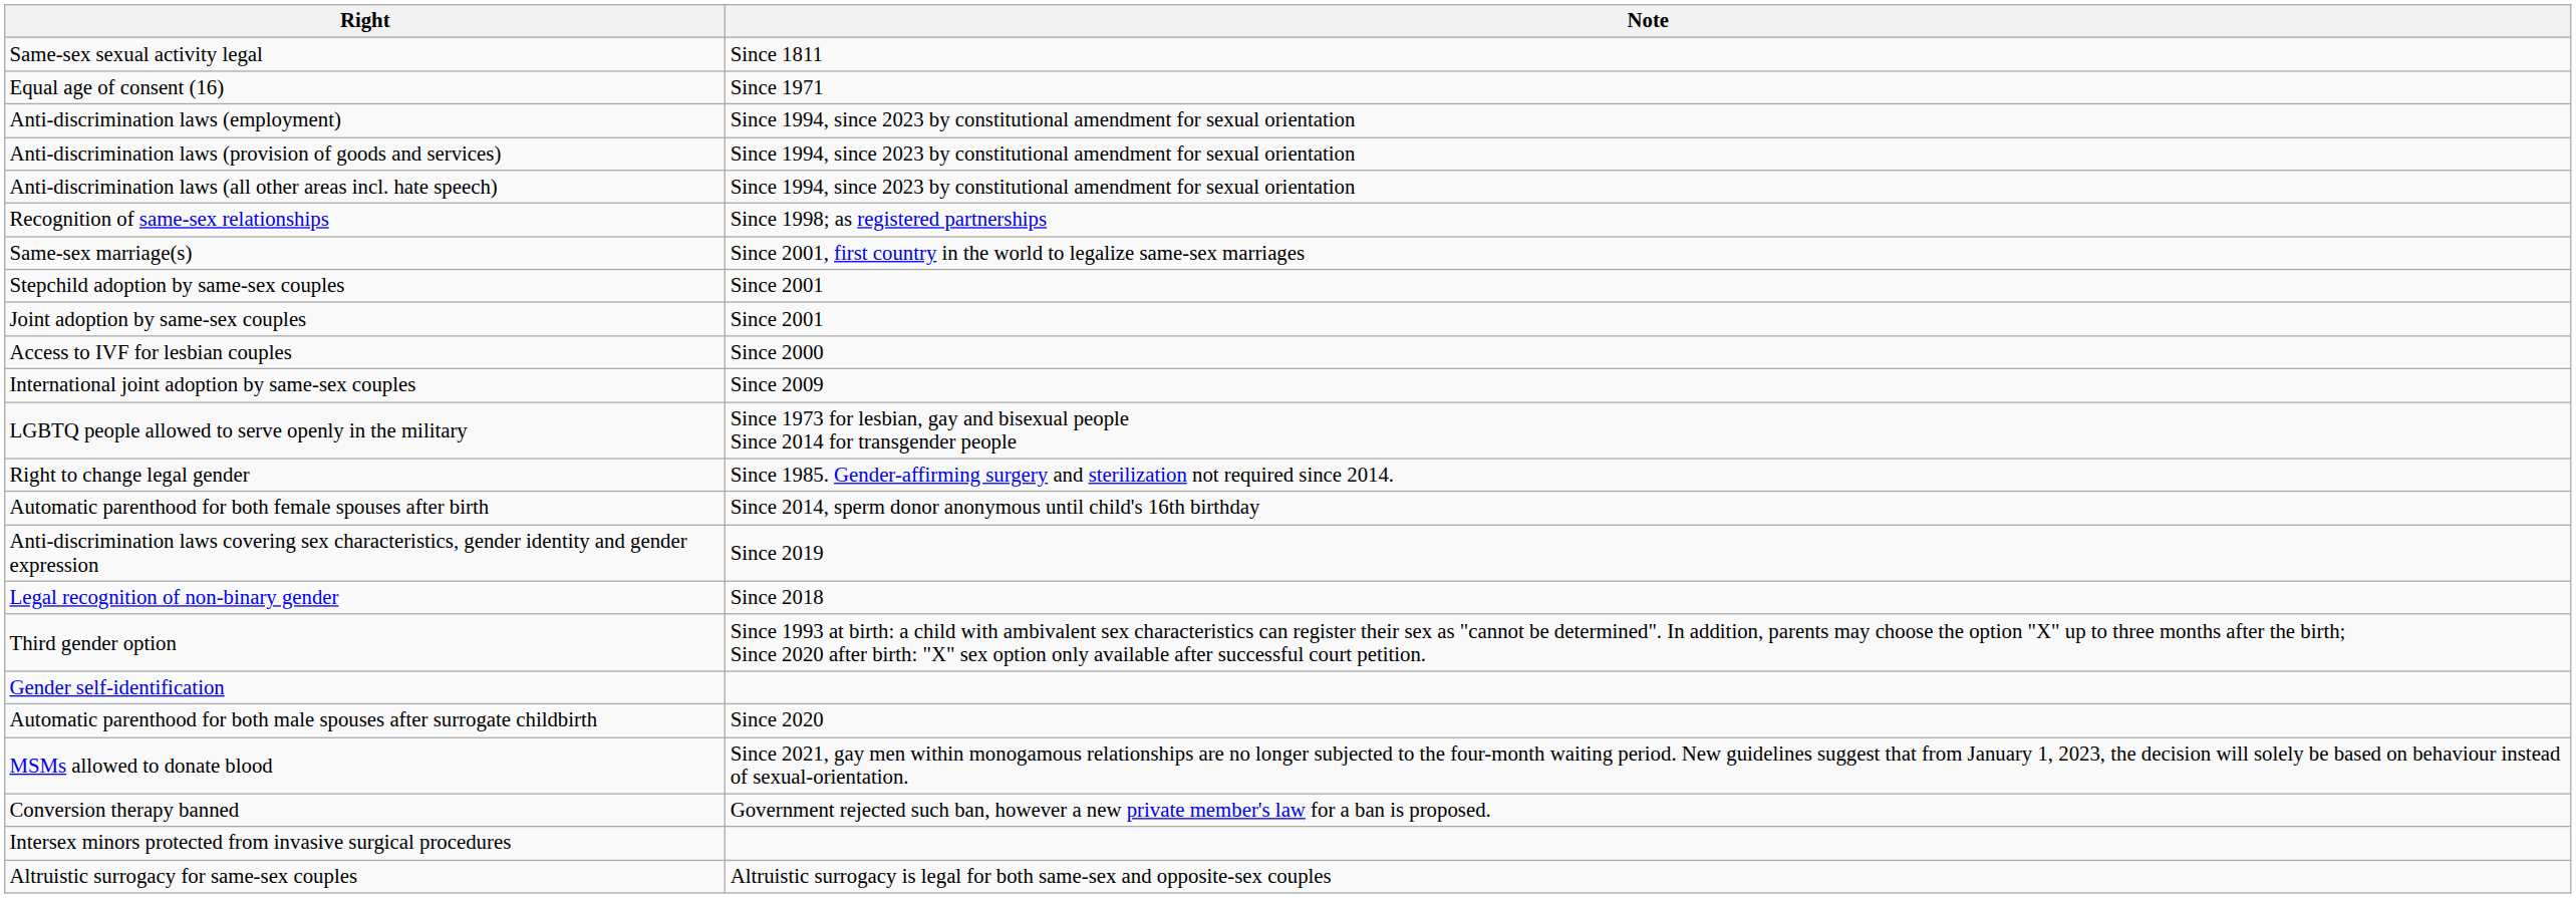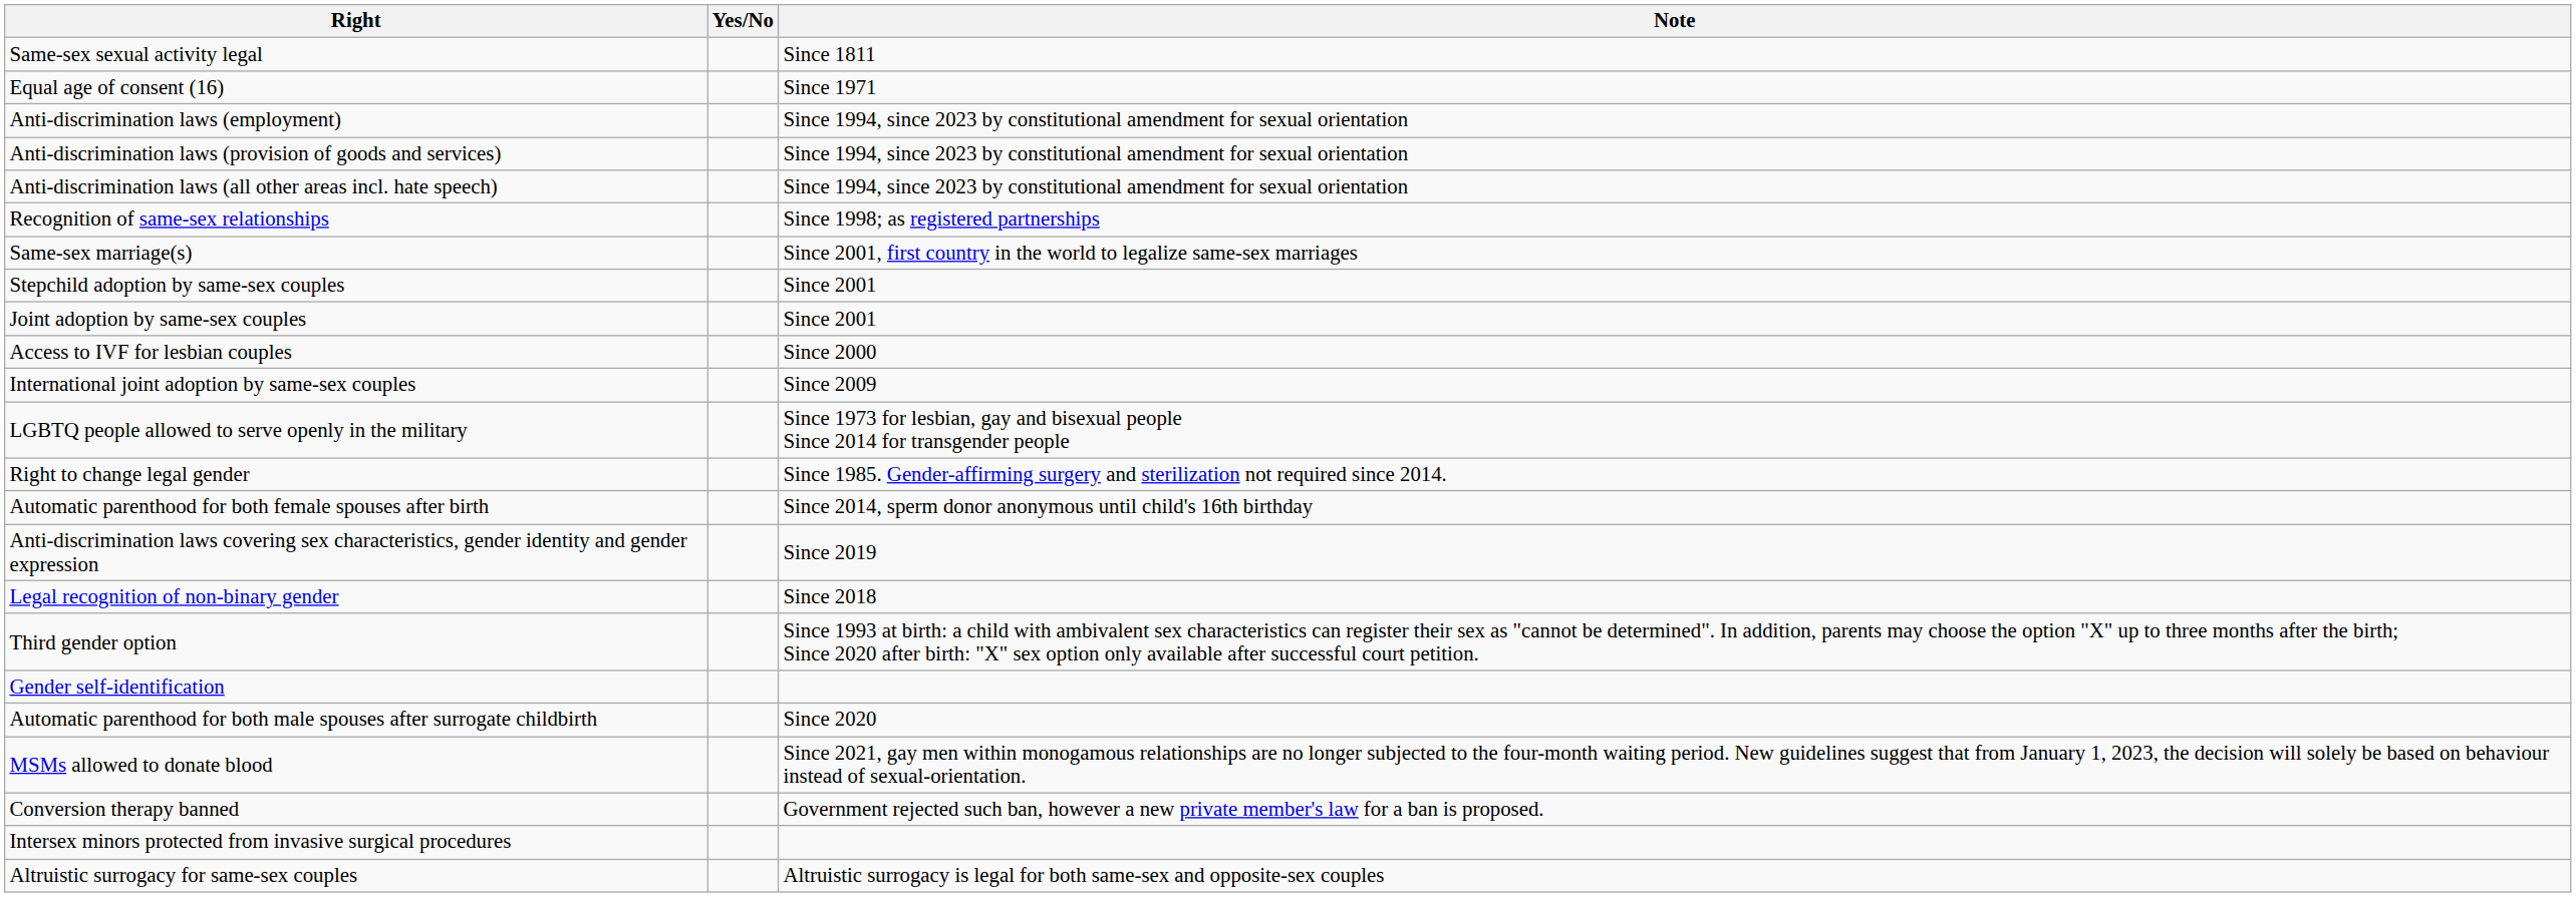+ column: Yes/No
